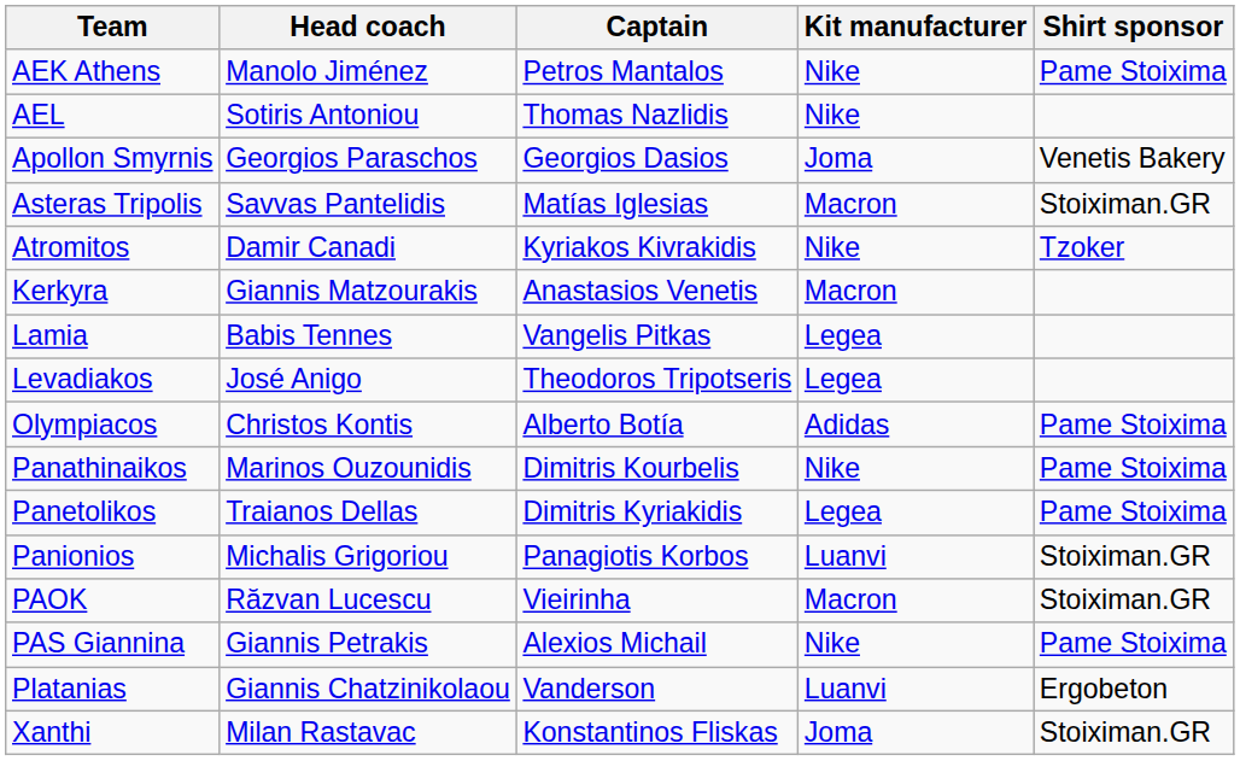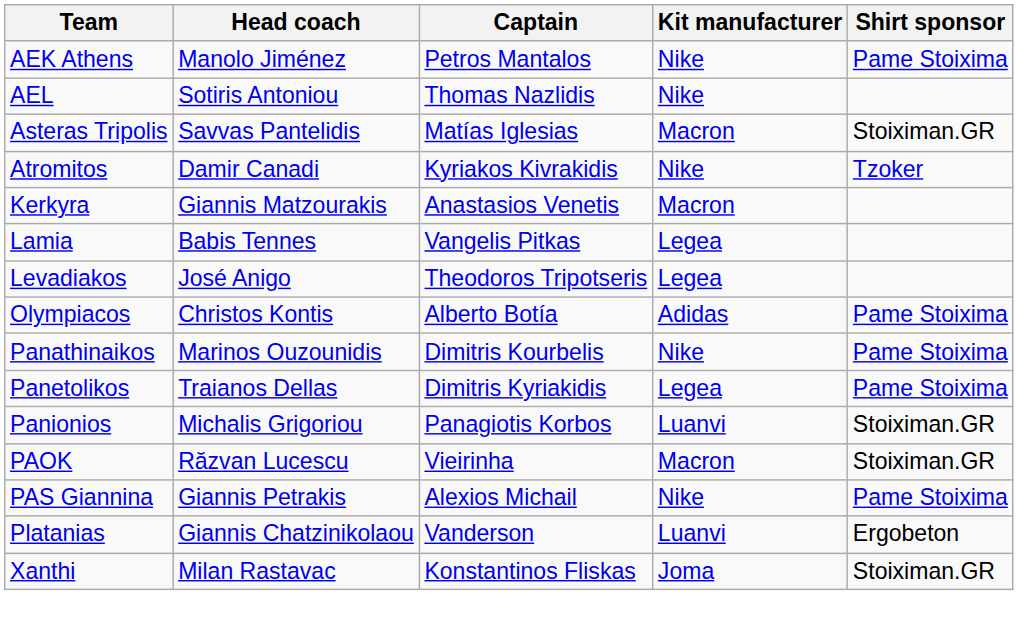- row: Apollon Smyrnis | Georgios Paraschos | Georgios Dasios | Joma | Venetis Bakery
